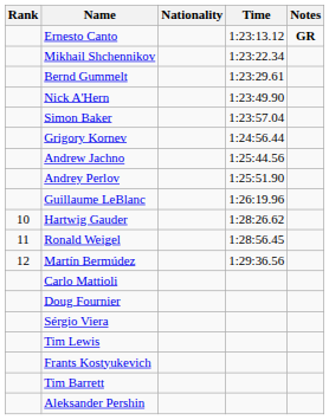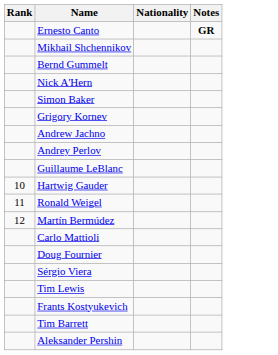- column: Time | 1:23:13.12 | 1:23:22.34 | 1:23:29.61 | 1:23:49.90 | 1:23:57.04 | 1:24:56.44 | 1:25:44.56 | 1:25:51.90 | 1:26:19.96 | 1:28:26.62 | 1:28:56.45 | 1:29:36.56
